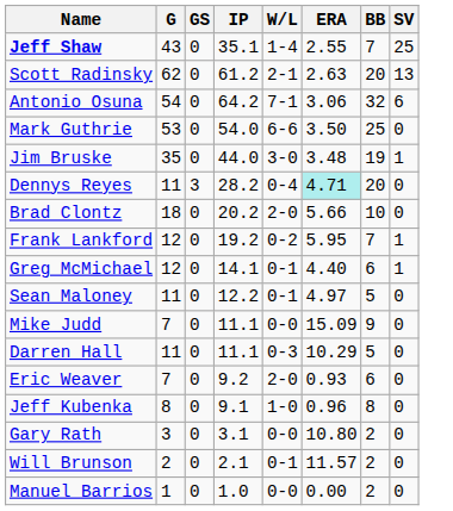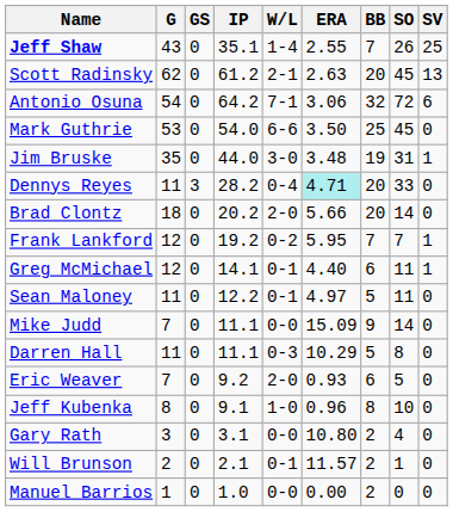+ column: SO | 26 | 45 | 72 | 45 | 31 | 33 | 14 | 7 | 11 | 11 | 14 | 8 | 5 | 10 | 4 | 1 | 0
Brad Clontz | BB: 10 -> 20
